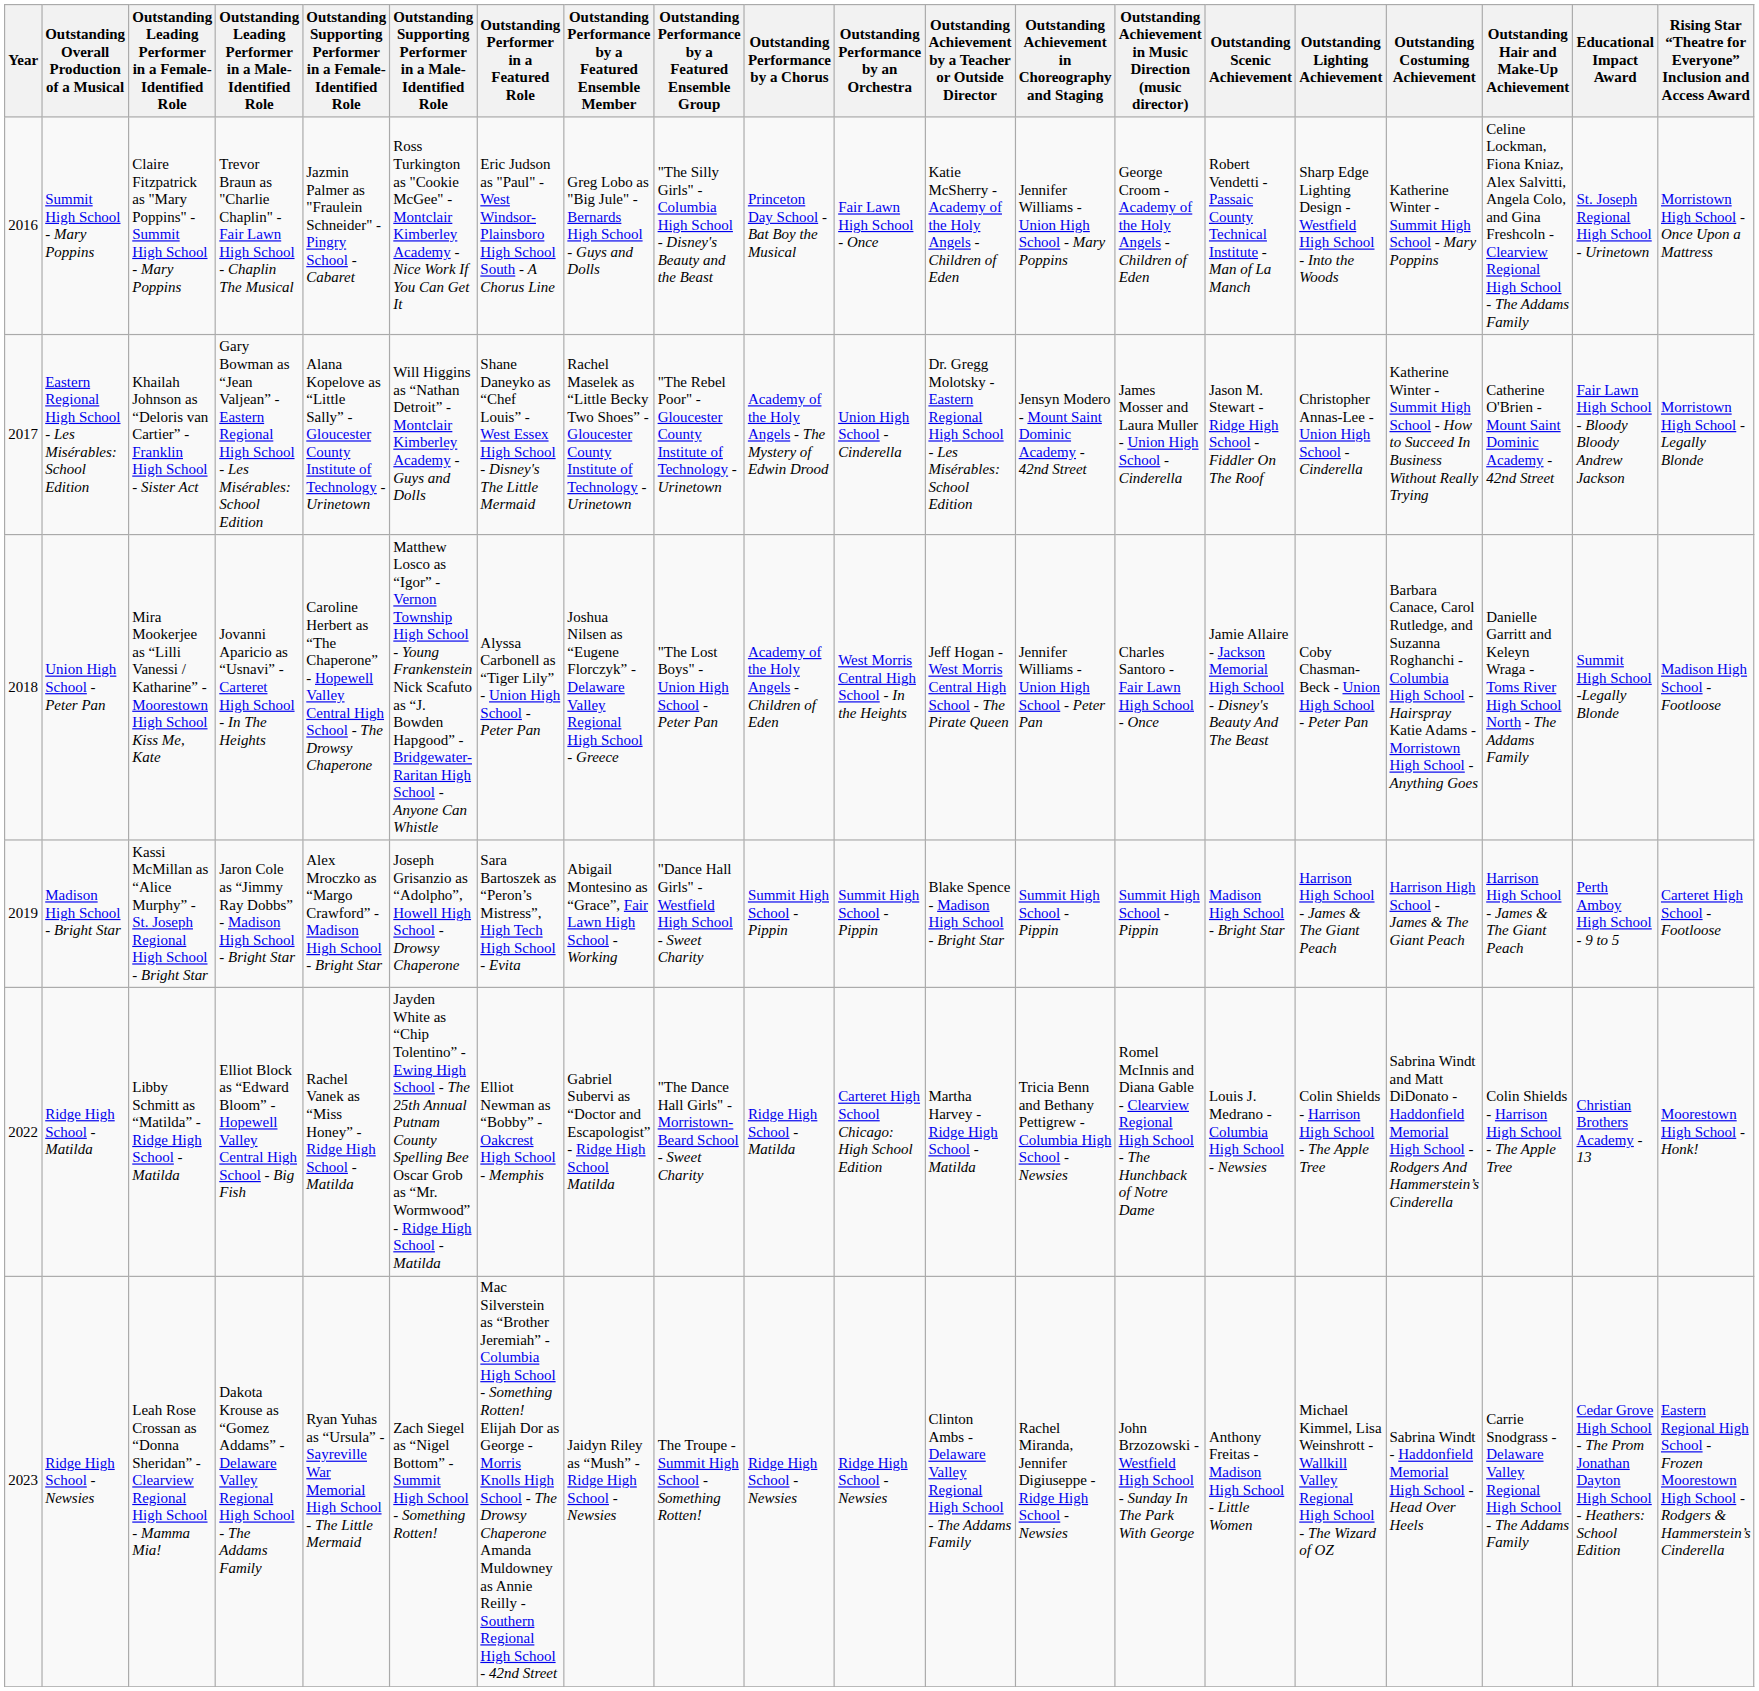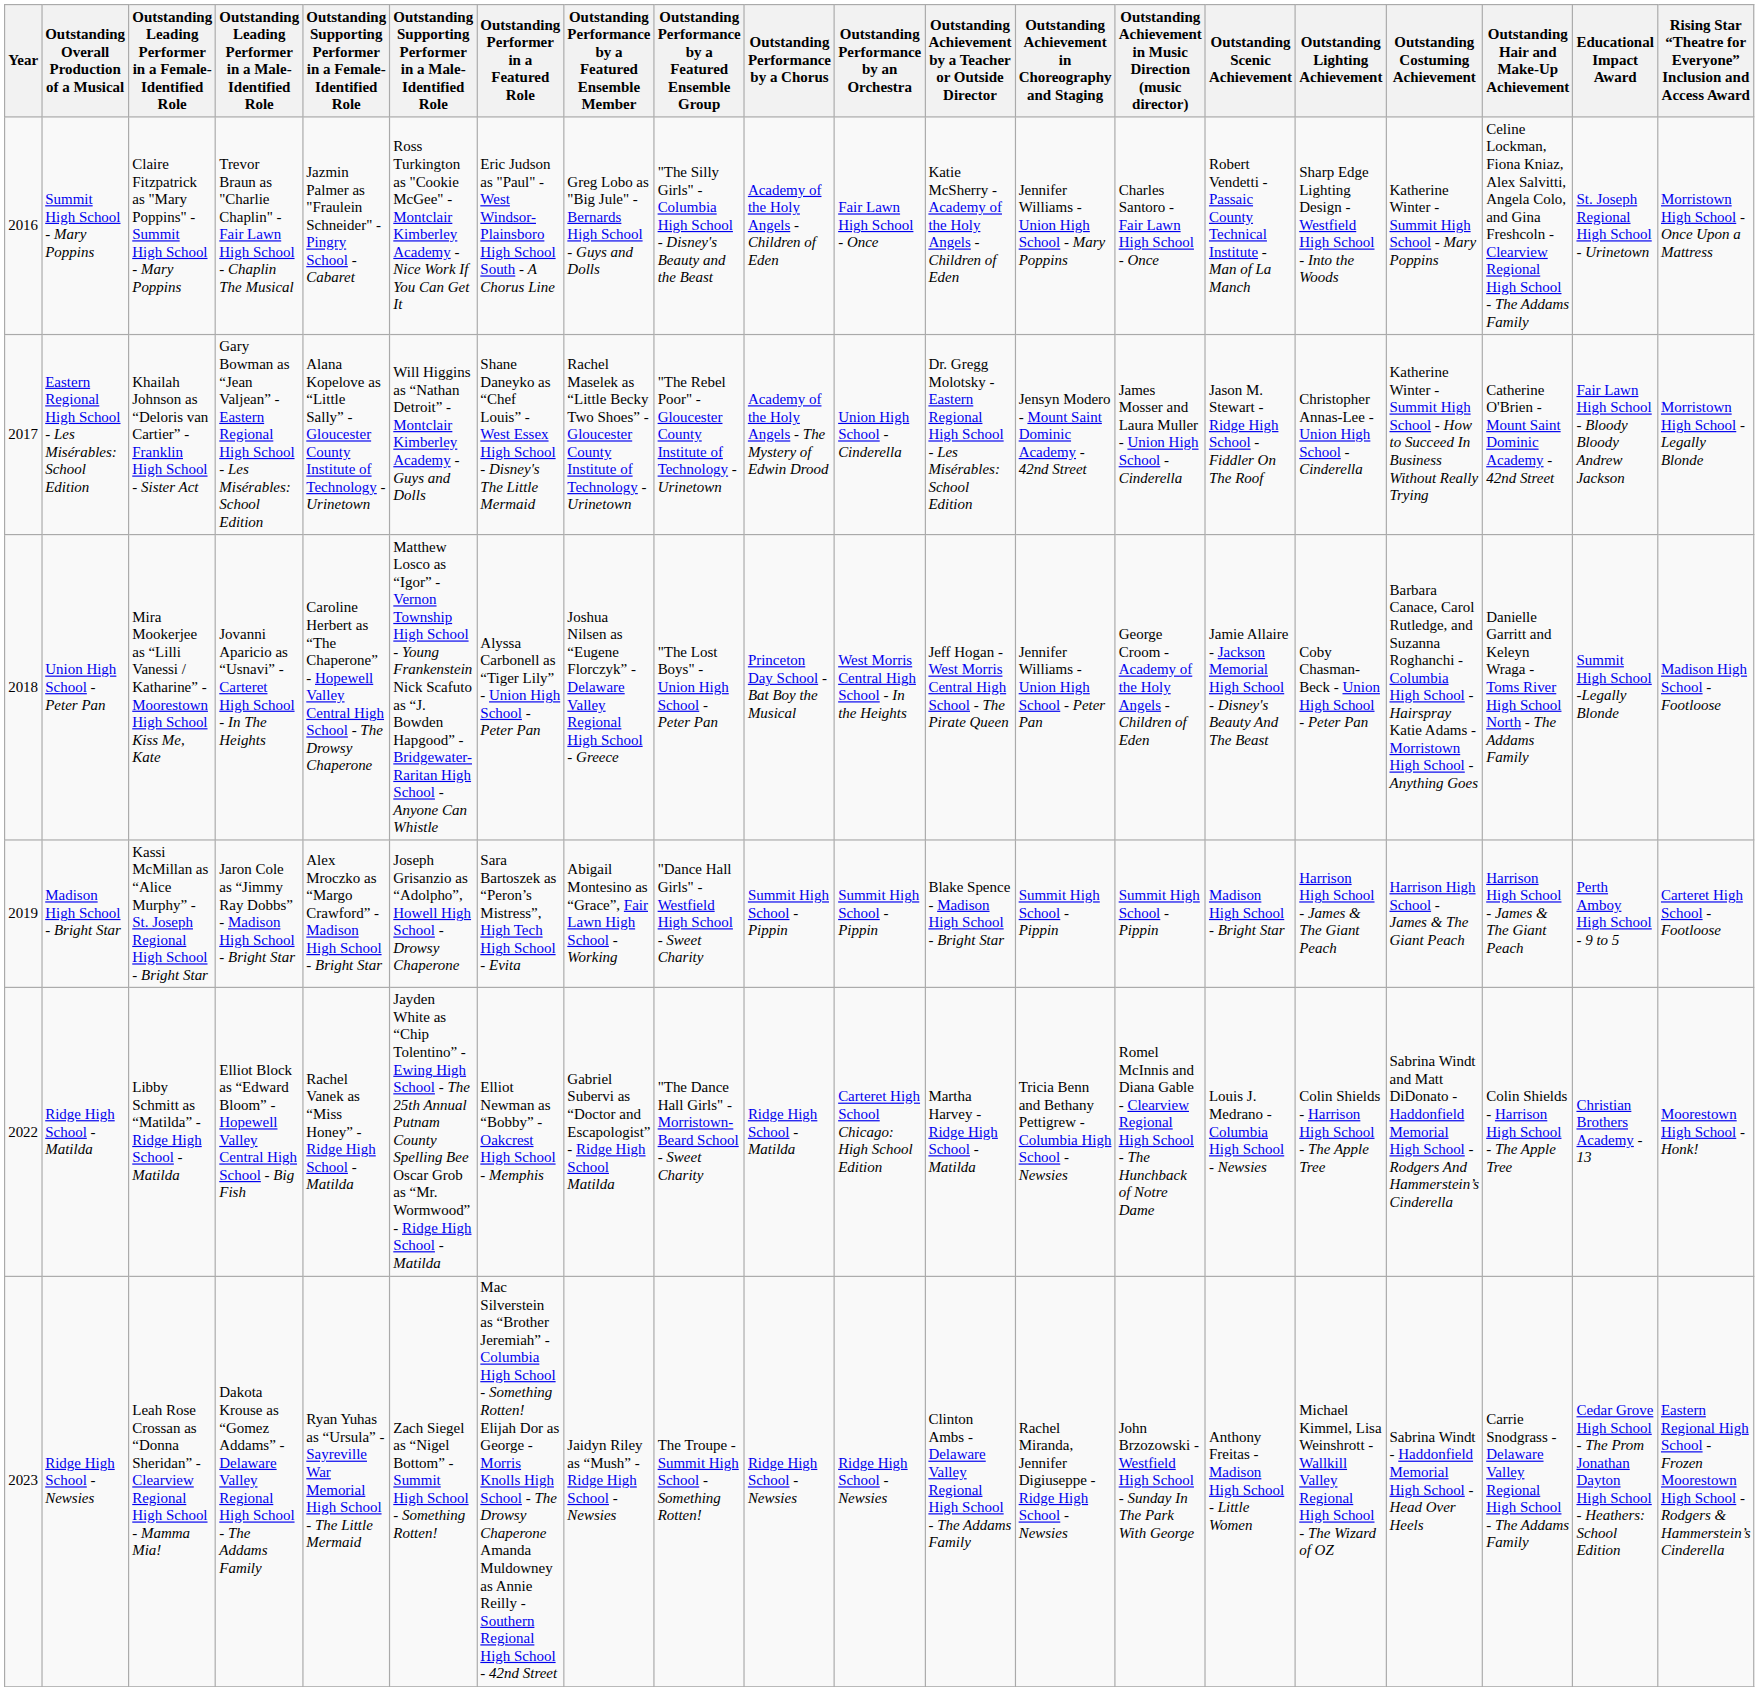Summit High School - Mary Poppins | Outstanding Performance by a Chorus: Princeton Day School - Bat Boy the Musical -> Academy of the Holy Angels - Children of Eden
Summit High School - Mary Poppins | Outstanding Achievement in Music Direction (music director): George Croom - Academy of the Holy Angels - Children of Eden -> Charles Santoro - Fair Lawn High School - Once
Union High School - Peter Pan | Outstanding Performance by a Chorus: Academy of the Holy Angels - Children of Eden -> Princeton Day School - Bat Boy the Musical
Union High School - Peter Pan | Outstanding Achievement in Music Direction (music director): Charles Santoro - Fair Lawn High School - Once -> George Croom - Academy of the Holy Angels - Children of Eden
